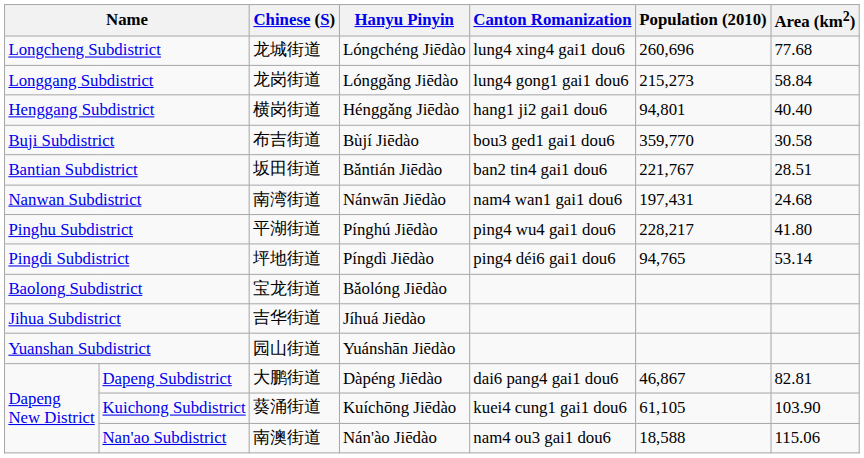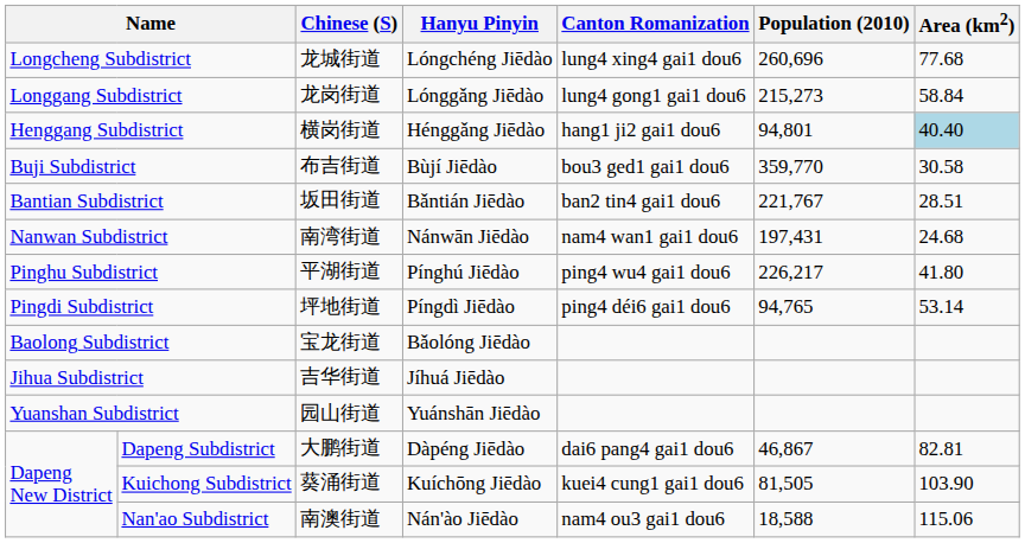Henggang Subdistrict | Area (km2): no background -> lightblue background
Pinghu Subdistrict | Population (2010): 228,217 -> 226,217
Kuichong Subdistrict | Population (2010): 61,105 -> 81,505
